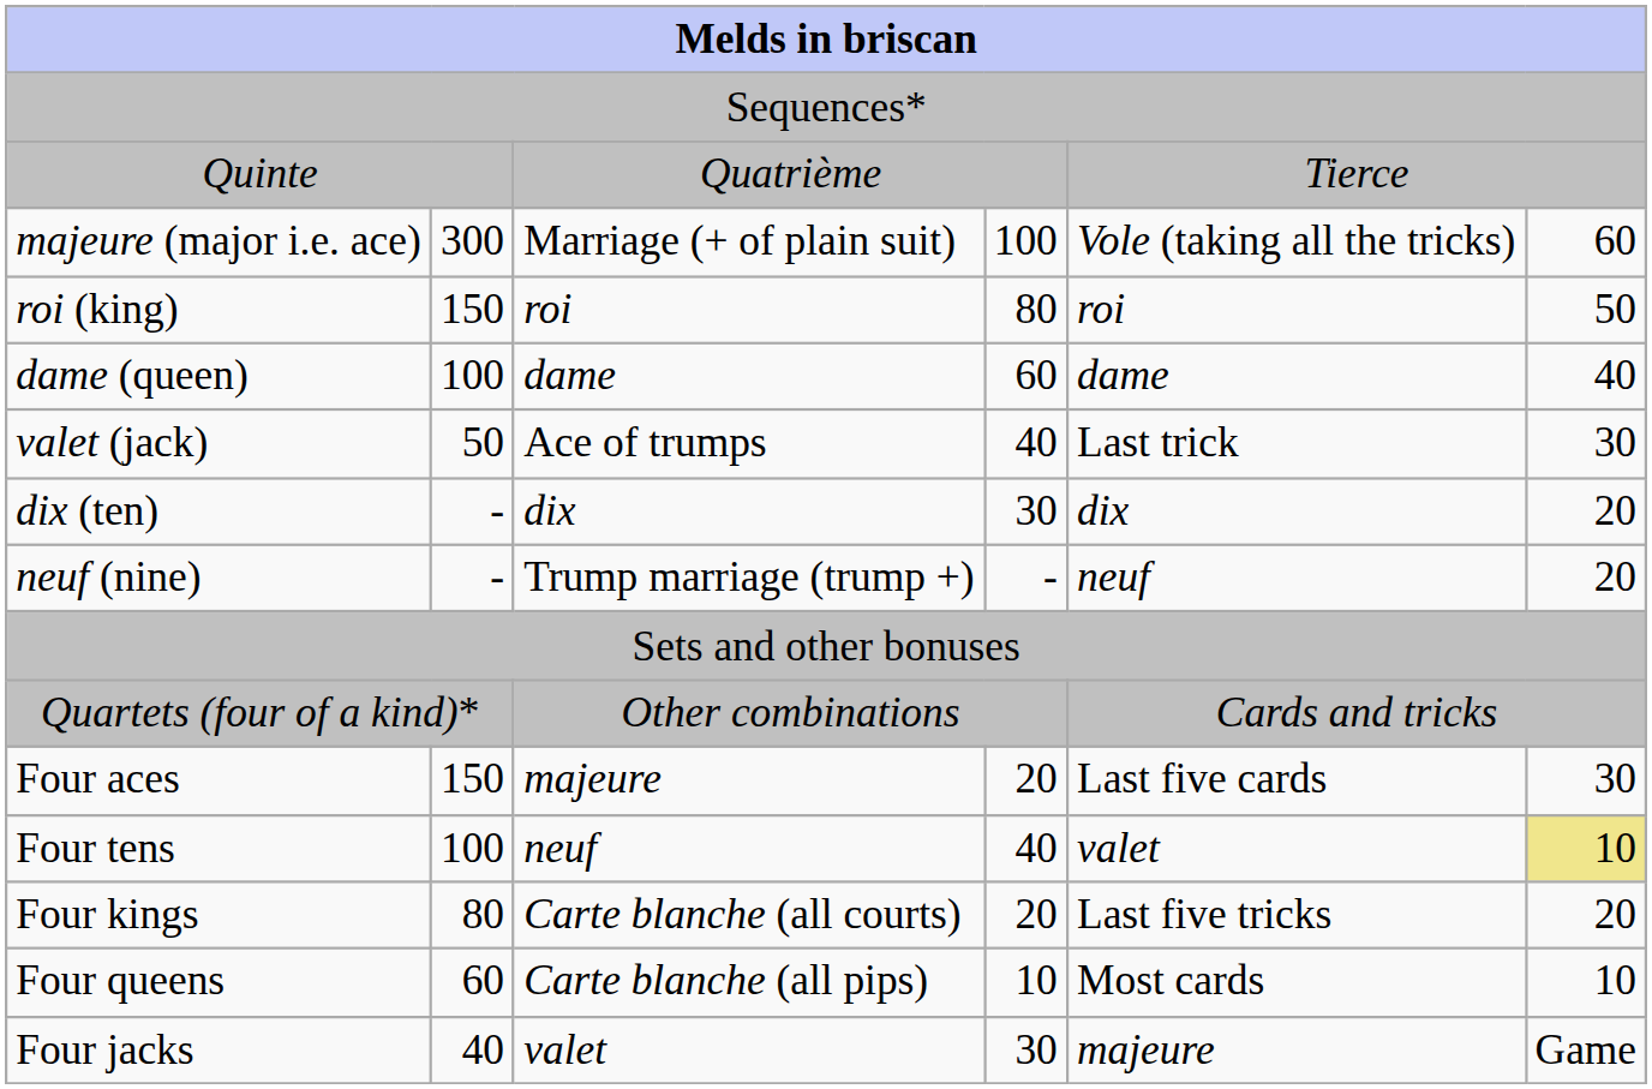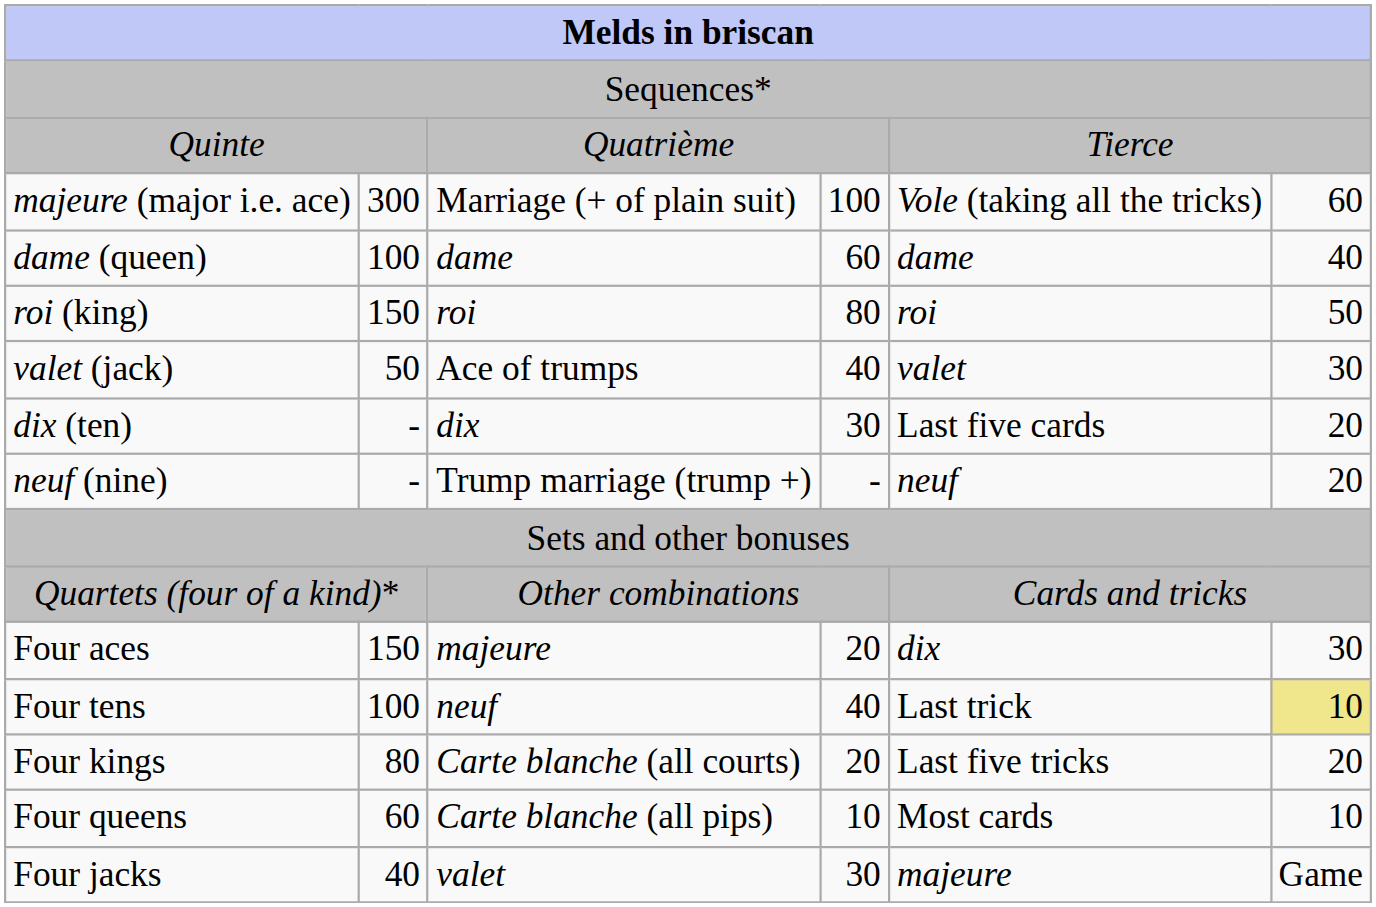rows swapped: roi (king) <-> dame (queen)
valet (jack) | column 5: Last trick -> valet
dix (ten) | column 5: dix -> Last five cards
Four aces | column 5: Last five cards -> dix
Four tens | column 5: valet -> Last trick
